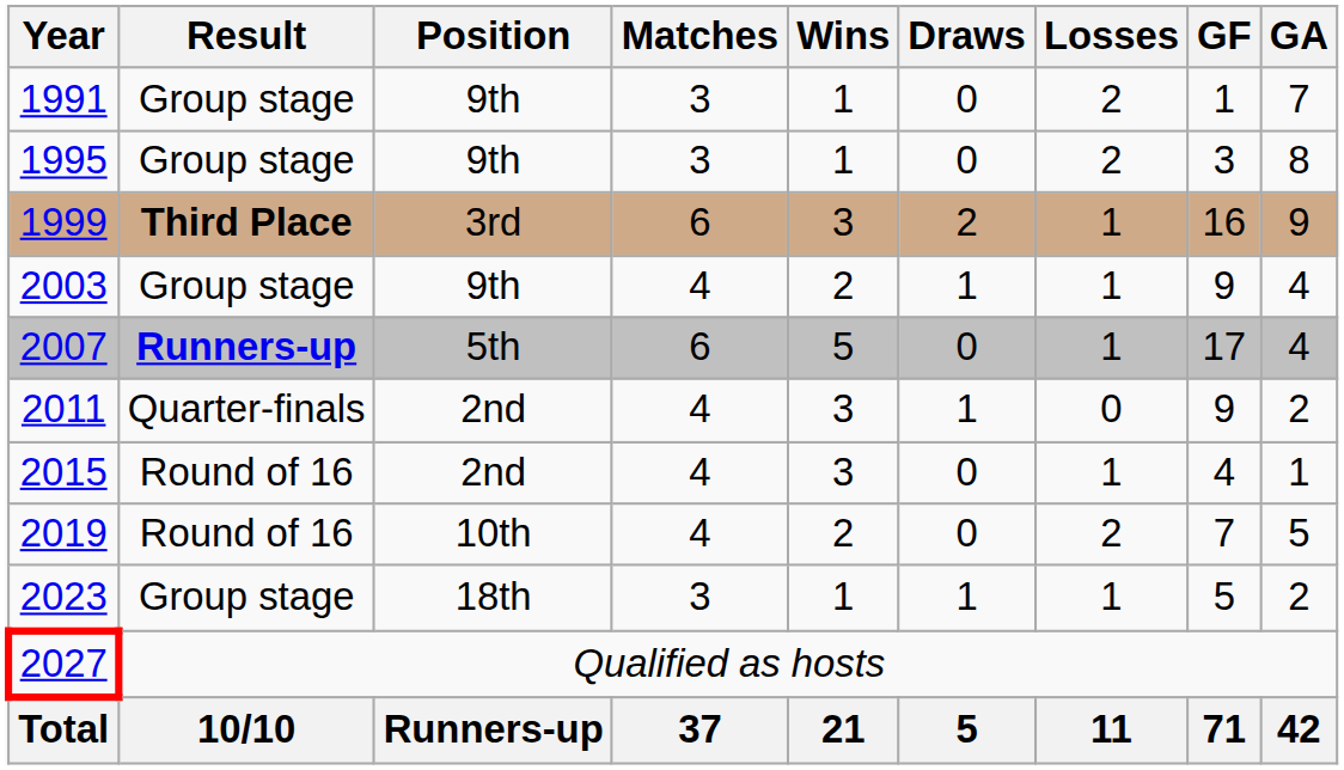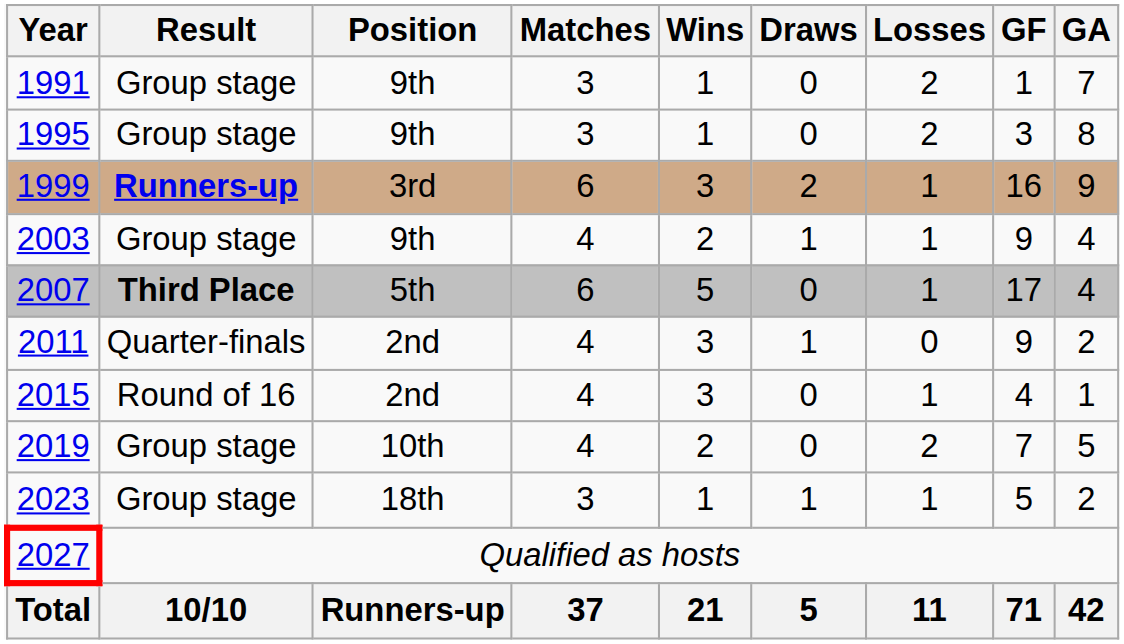1999 | Result: Third Place -> Runners-up
2007 | Result: Runners-up -> Third Place
2019 | Result: Round of 16 -> Group stage
